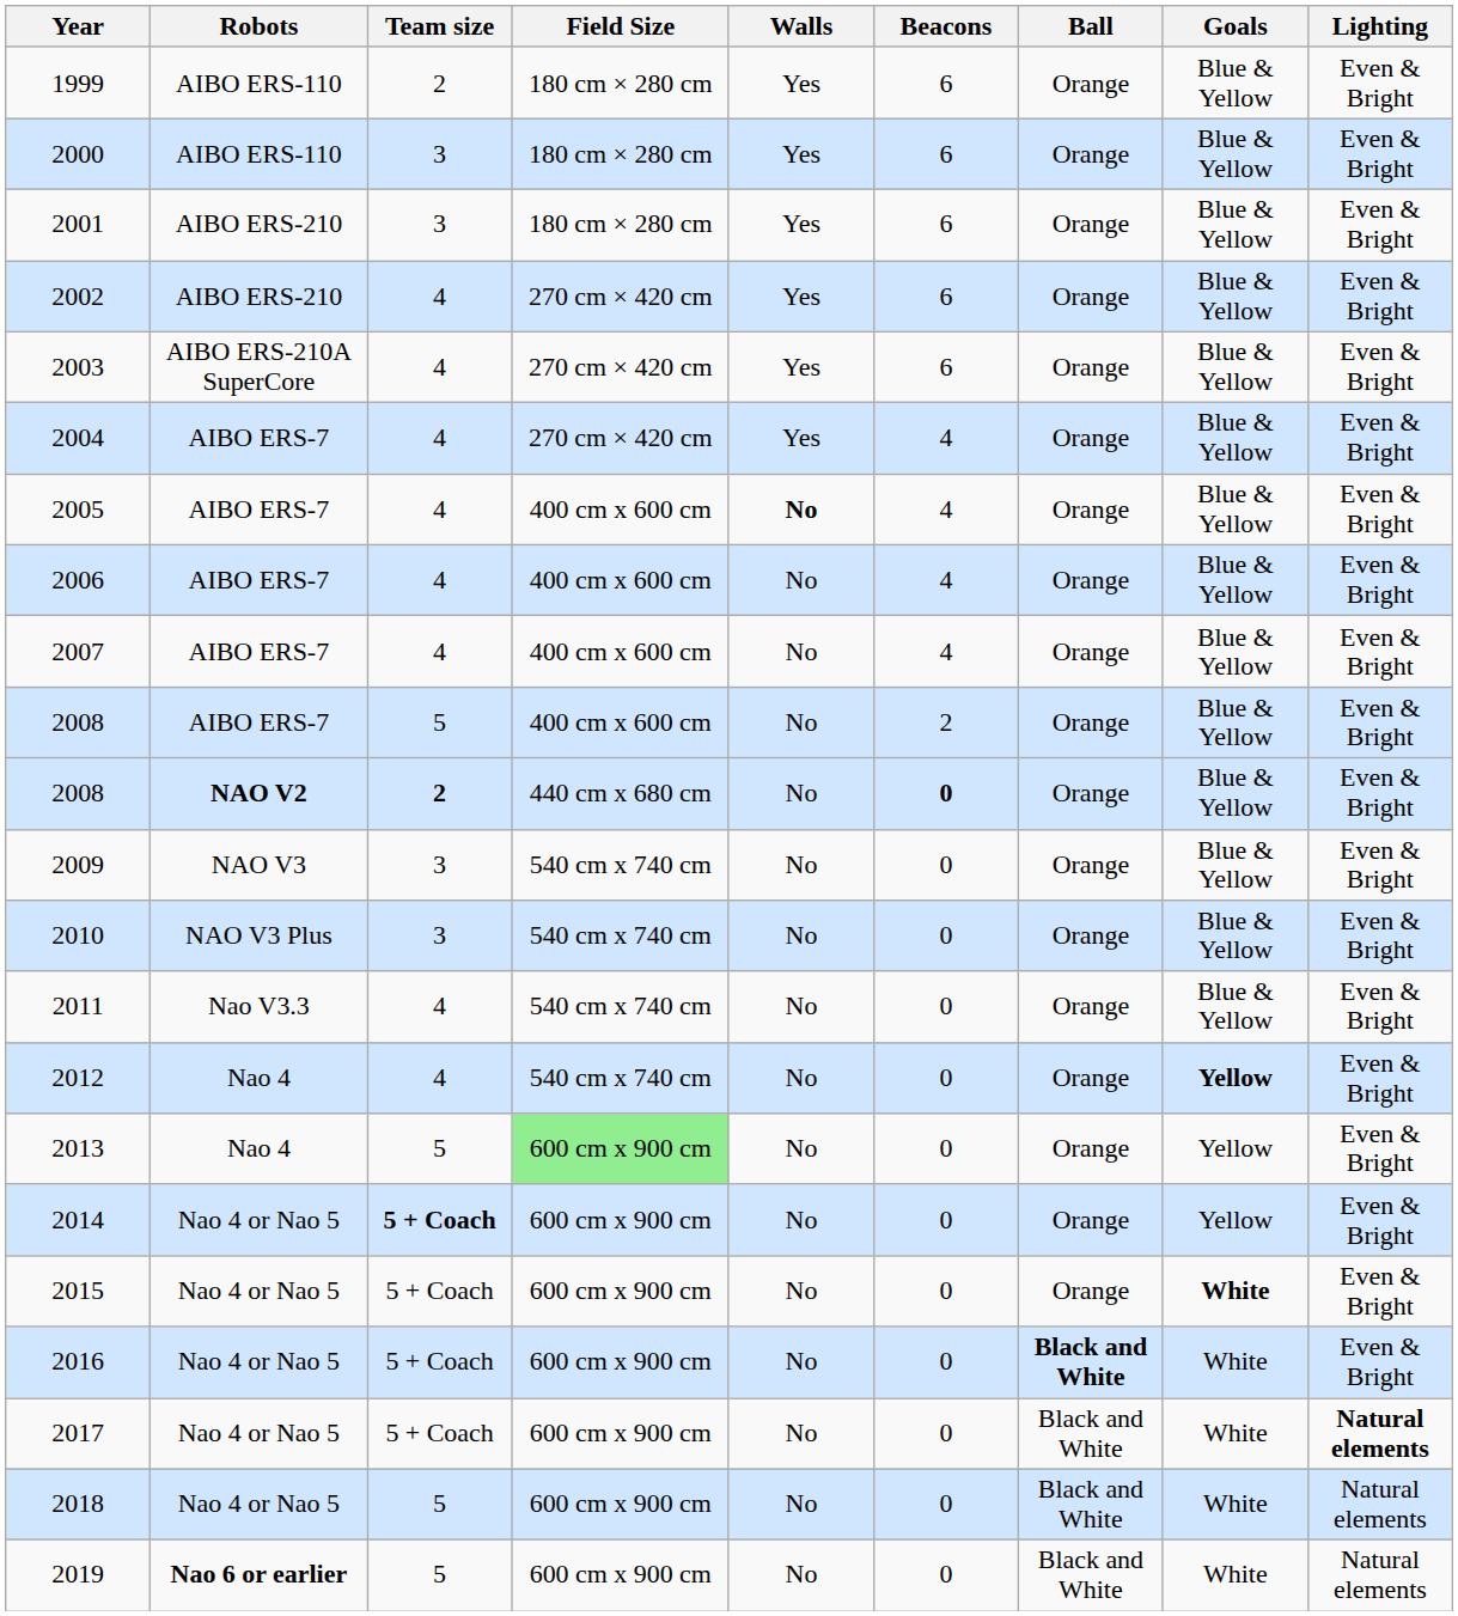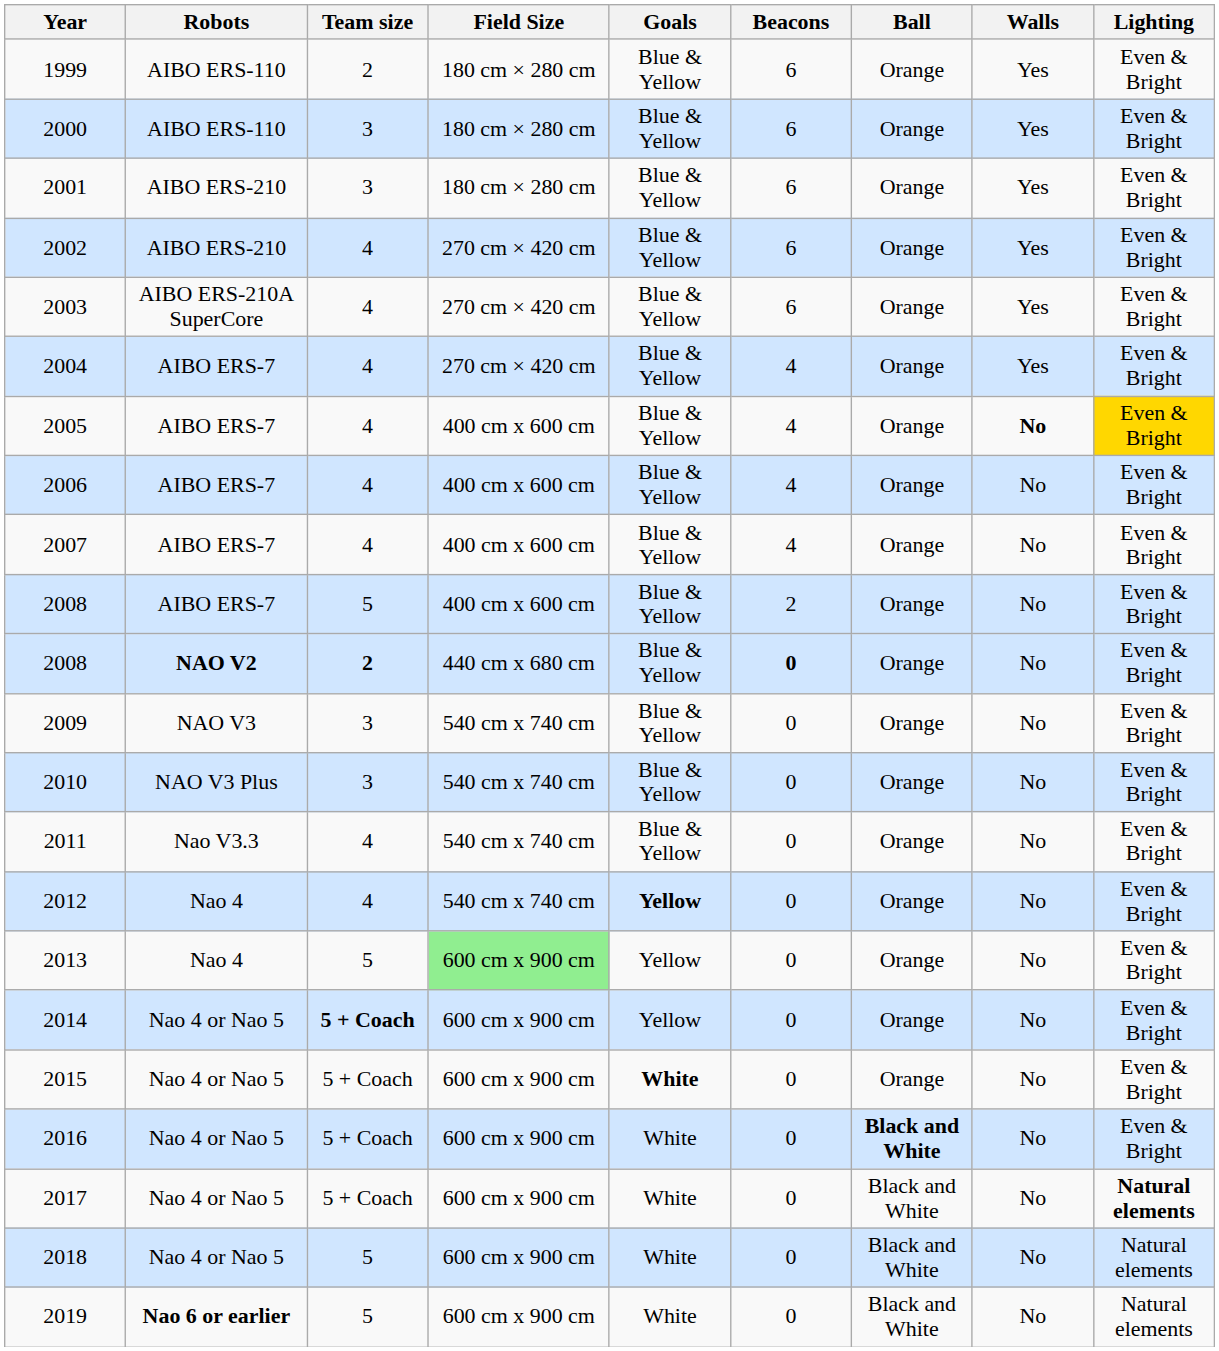columns swapped: Walls <-> Goals
2005 | Lighting: no background -> gold background
